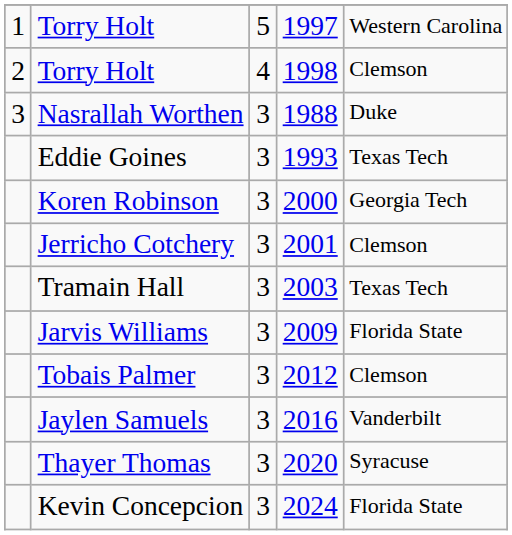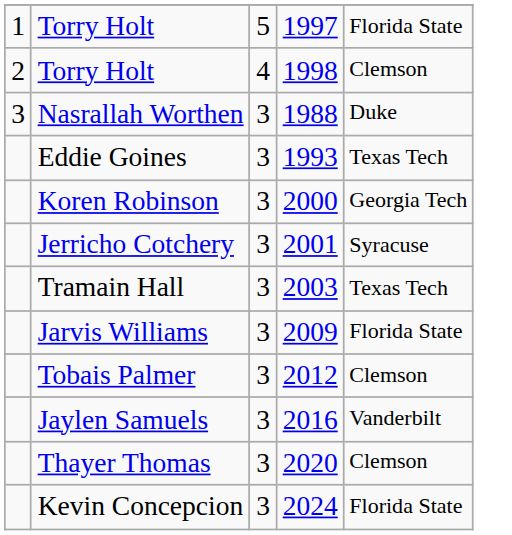Torry Holt / 1997 | column 5: Western Carolina -> Florida State
Jerricho Cotchery | column 5: Clemson -> Syracuse
Thayer Thomas | column 5: Syracuse -> Clemson
